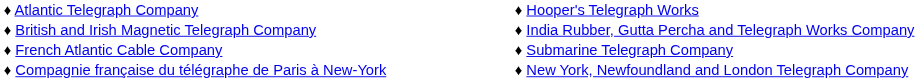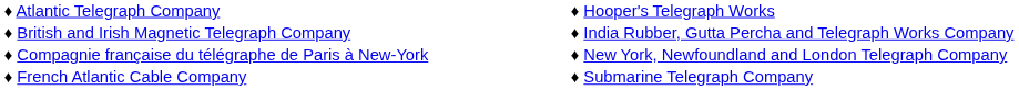rows swapped: ♦ Compagnie française du télégraphe de Paris à New-York <-> ♦ French Atlantic Cable Company
